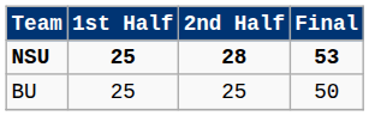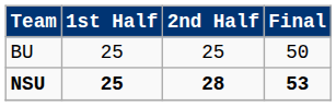rows swapped: NSU <-> BU
